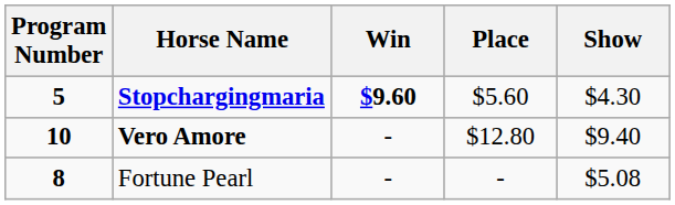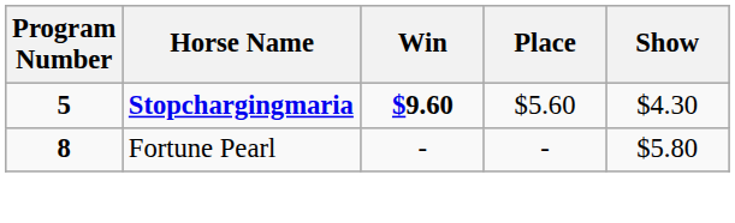- row: 10 | Vero Amore | - | $12.80 | $9.40
Fortune Pearl | Show: $5.08 -> $5.80
